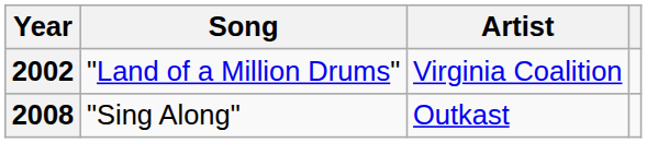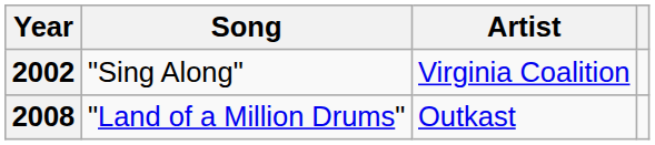2002 | Song: "Land of a Million Drums" -> "Sing Along"
2008 | Song: "Sing Along" -> "Land of a Million Drums"
